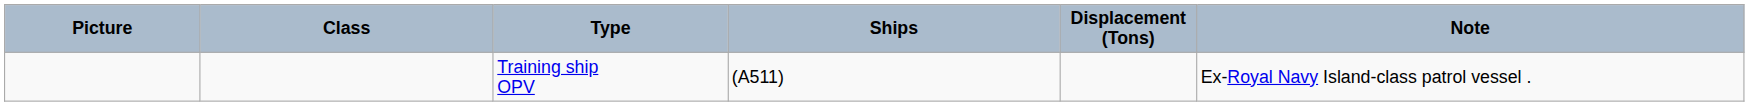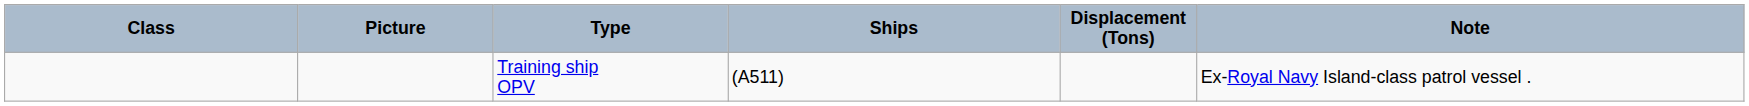columns swapped: Class <-> Picture
